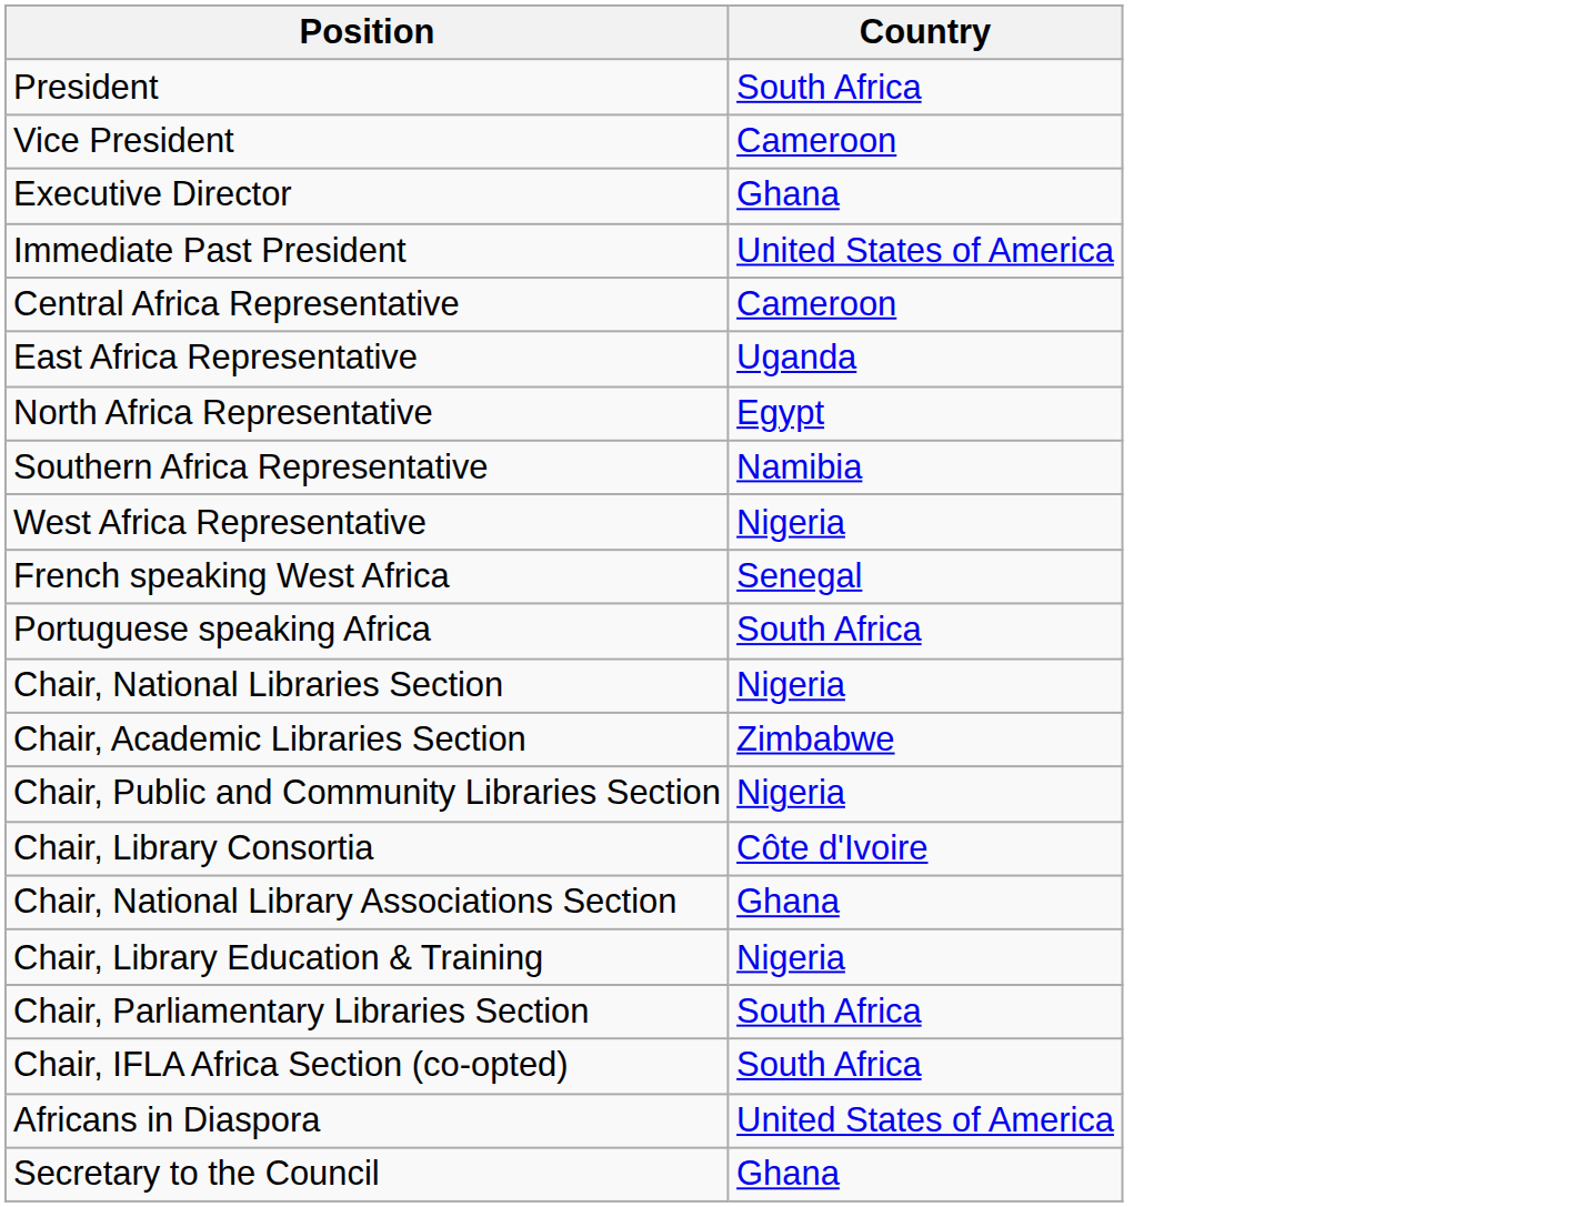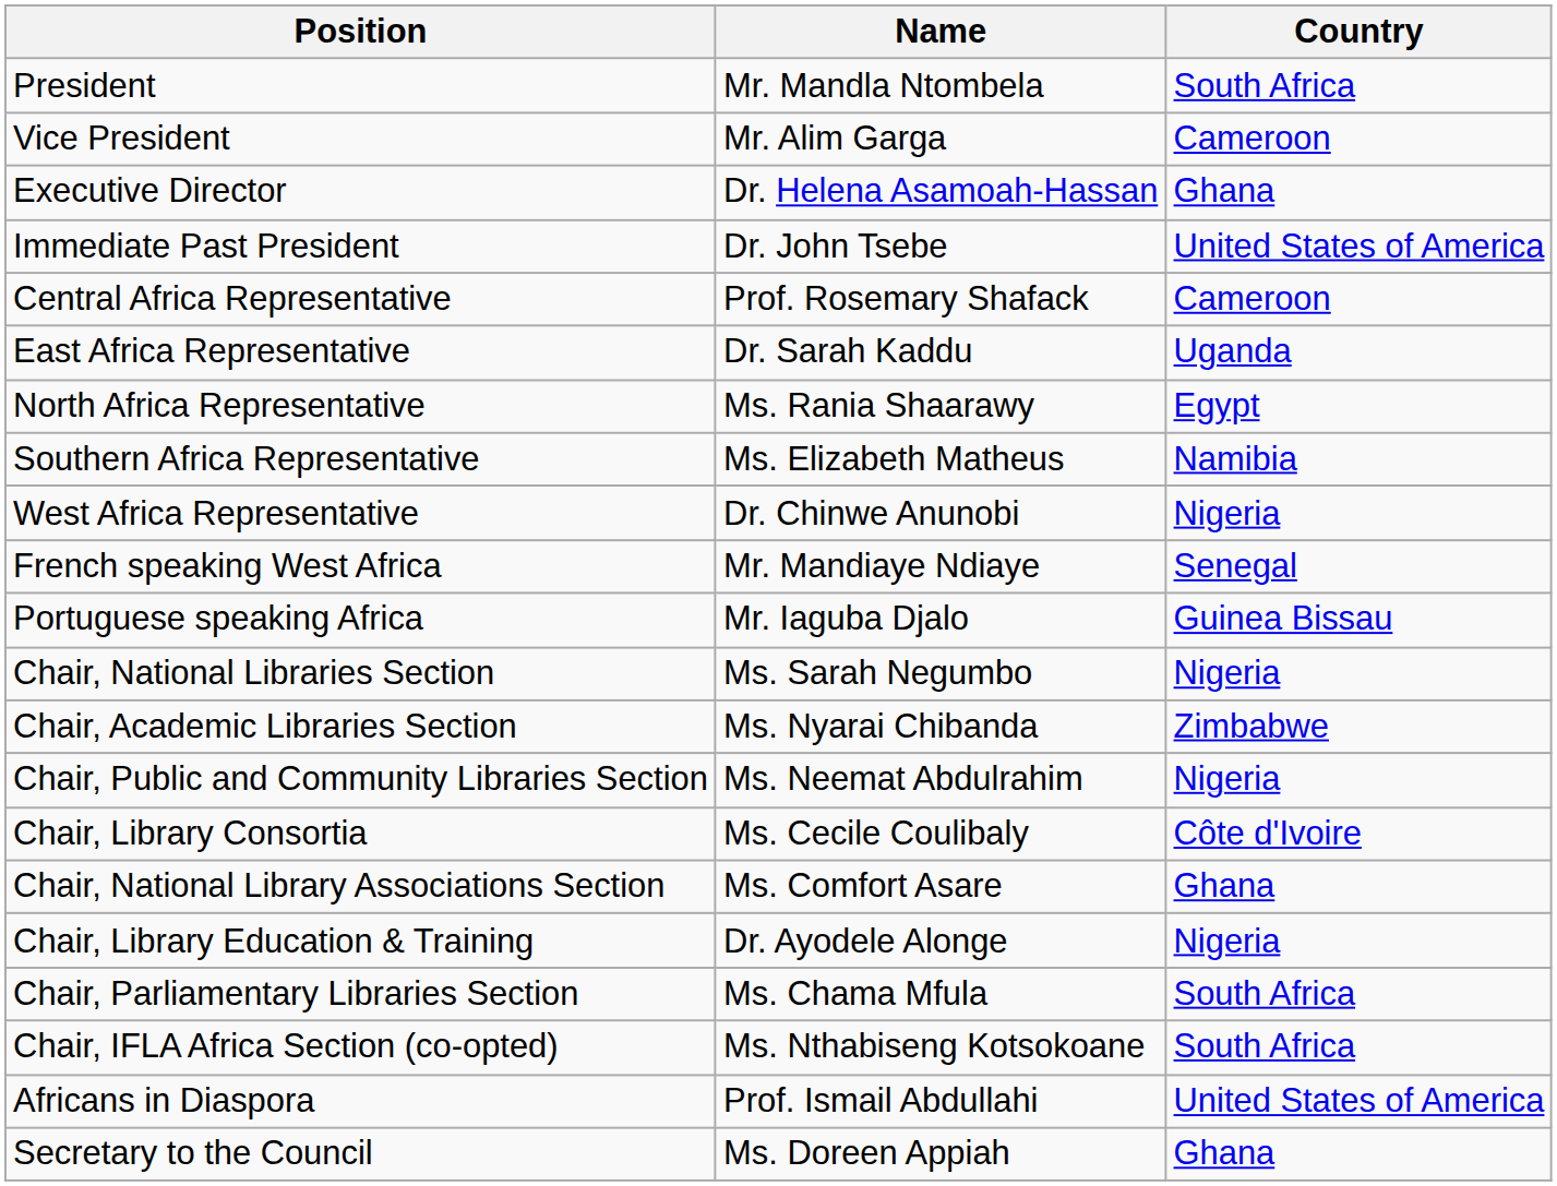+ column: Name | Mr. Mandla Ntombela | Mr. Alim Garga | Dr. Helena Asamoah-Hassan | Dr. John Tsebe | Prof. Rosemary Shafack | Dr. Sarah Kaddu | Ms. Rania Shaarawy | Ms. Elizabeth Matheus | Dr. Chinwe Anunobi | Mr. Mandiaye Ndiaye | Mr. Iaguba Djalo | Ms. Sarah Negumbo | Ms. Nyarai Chibanda | Ms. Neemat Abdulrahim | Ms. Cecile Coulibaly | Ms. Comfort Asare | Dr. Ayodele Alonge | Ms. Chama Mfula | Ms. Nthabiseng Kotsokoane | Prof. Ismail Abdullahi | Ms. Doreen Appiah
Portuguese speaking Africa | Country: South Africa -> Guinea Bissau
